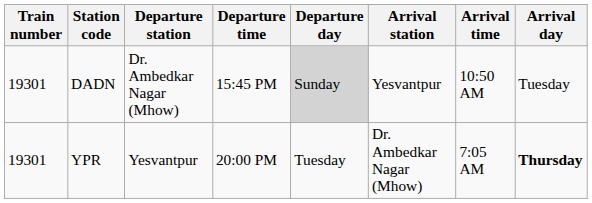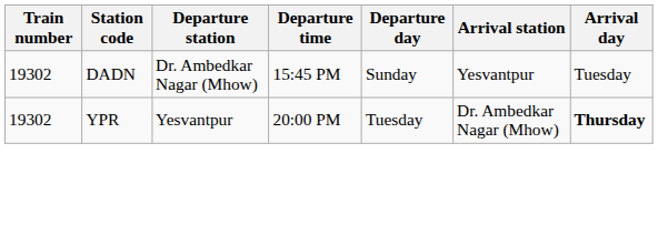- column: Arrival time | 10:50 AM | 7:05 AM
DADN | Train number: 19301 -> 19302
DADN | Departure day: lightgrey background -> no background
YPR | Train number: 19301 -> 19302
